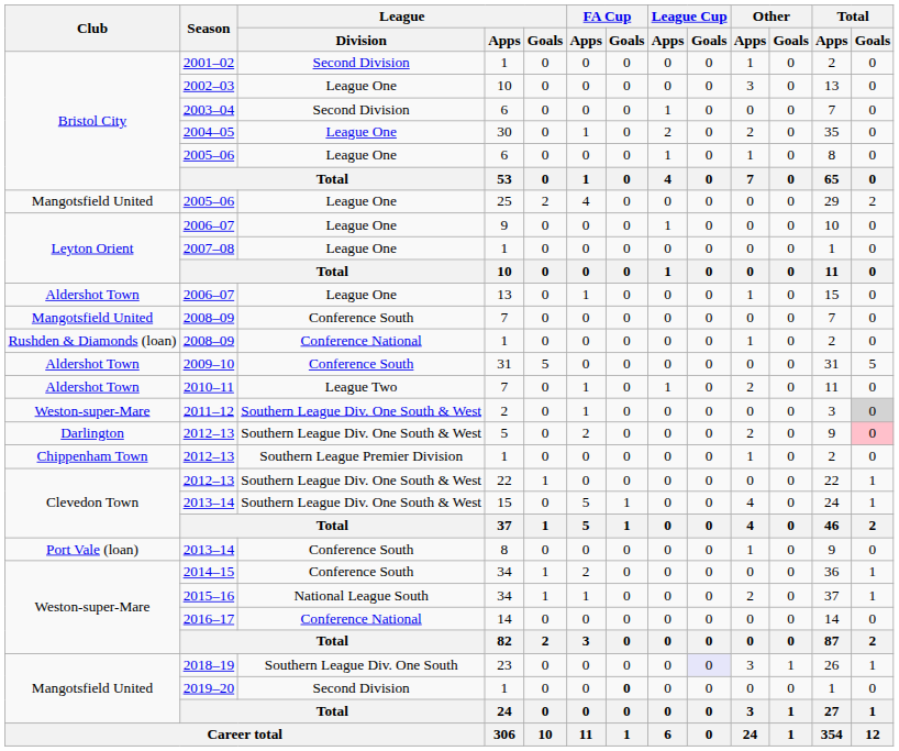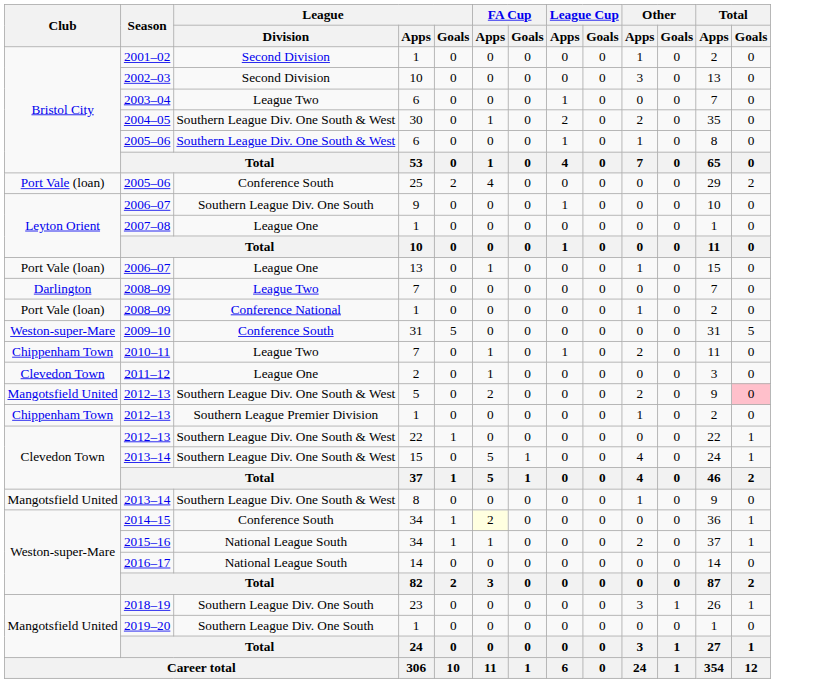2002–03 | League / Division: League One -> Second Division
2003–04 | League / Division: Second Division -> League Two
2004–05 | League / Division: League One -> Southern League Div. One South & West
2005–06 / 6 | League / Division: League One -> Southern League Div. One South & West
2005–06 / 25 | Club: Mangotsfield United -> Port Vale (loan)
2005–06 / 25 | League / Division: League One -> Conference South
2006–07 / 9 | League / Division: League One -> Southern League Div. One South
2006–07 / 13 | Club: Aldershot Town -> Port Vale (loan)
2008–09 / 7 | Club: Mangotsfield United -> Darlington
2008–09 / 7 | League / Division: Conference South -> League Two
2008–09 / 1 | Club: Rushden & Diamonds (loan) -> Port Vale (loan)
2009–10 | Club: Aldershot Town -> Weston-super-Mare
2010–11 | Club: Aldershot Town -> Chippenham Town
2011–12 | Club: Weston-super-Mare -> Clevedon Town
2011–12 | League / Division: Southern League Div. One South & West -> League One
2011–12 | Total / Goals: lightgrey background -> no background
2012–13 / 5 | Club: Darlington -> Mangotsfield United
2013–14 / 8 | Club: Port Vale (loan) -> Mangotsfield United
2013–14 / 8 | League / Division: Conference South -> Southern League Div. One South & West
2014–15 | FA Cup / Apps: no background -> lightyellow background
2016–17 | League / Division: Conference National -> National League South
2018–19 | League Cup / Goals: lavender background -> no background
2019–20 | League / Division: Second Division -> Southern League Div. One South
2019–20 | FA Cup / Goals: bold -> normal
